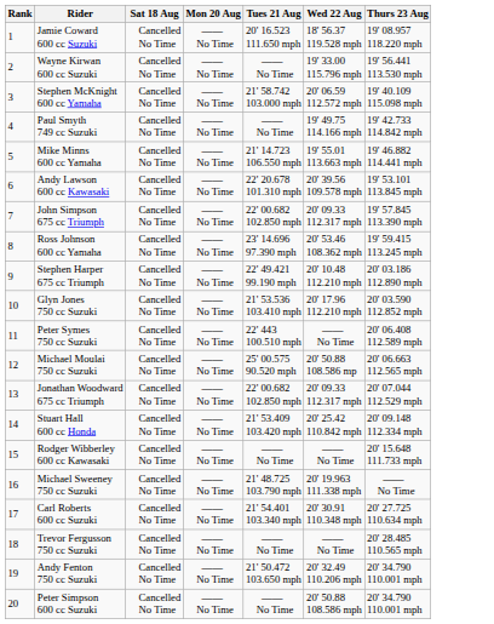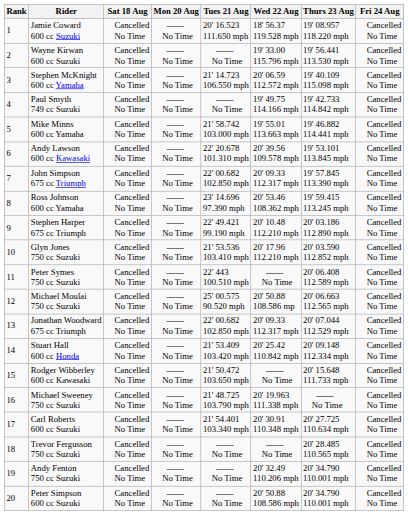+ column: Fri 24 Aug | Cancelled No Time | Cancelled No Time | Cancelled No Time | Cancelled No Time | Cancelled No Time | Cancelled No Time | Cancelled No Time | Cancelled No Time | Cancelled No Time | Cancelled No Time | Cancelled No Time | Cancelled No Time | Cancelled No Time | Cancelled No Time | Cancelled No Time | Cancelled No Time | Cancelled No Time | Cancelled No Time | Cancelled No Time | Cancelled No Time
Stephen McKnight 600 cc Yamaha | Tues 21 Aug: 21' 58.742 103.000 mph -> 21' 14.723 106.550 mph
Mike Minns 600 cc Yamaha | Tues 21 Aug: 21' 14.723 106.550 mph -> 21' 58.742 103.000 mph
Rodger Wibberley 600 cc Kawasaki | Tues 21 Aug: —— No Time -> 21' 50.472 103.650 mph
Andy Fenton 750 cc Suzuki | Tues 21 Aug: 21' 50.472 103.650 mph -> —— No Time
